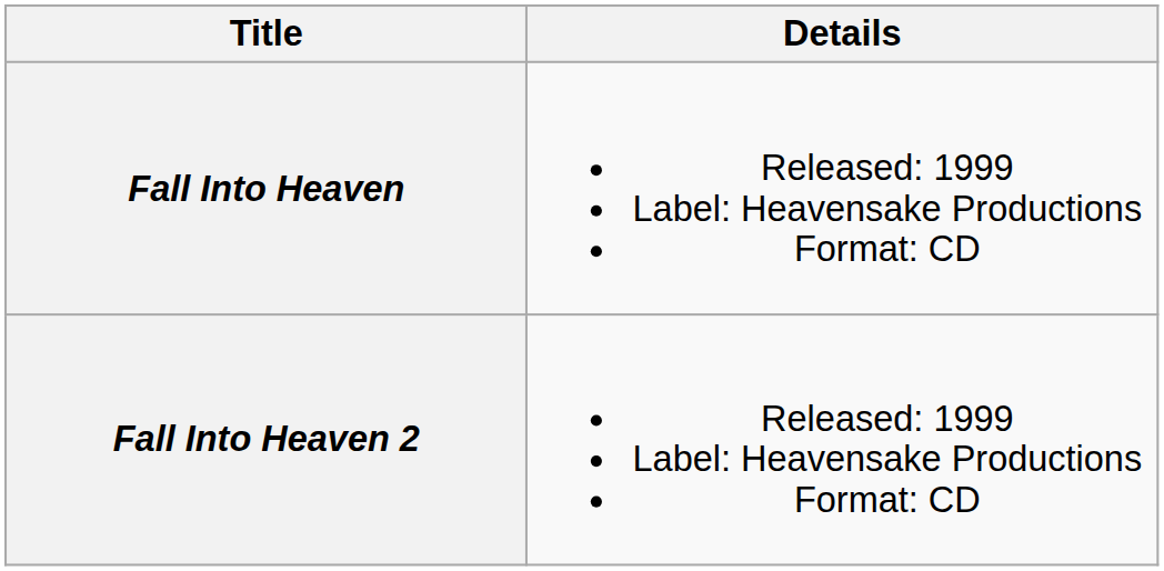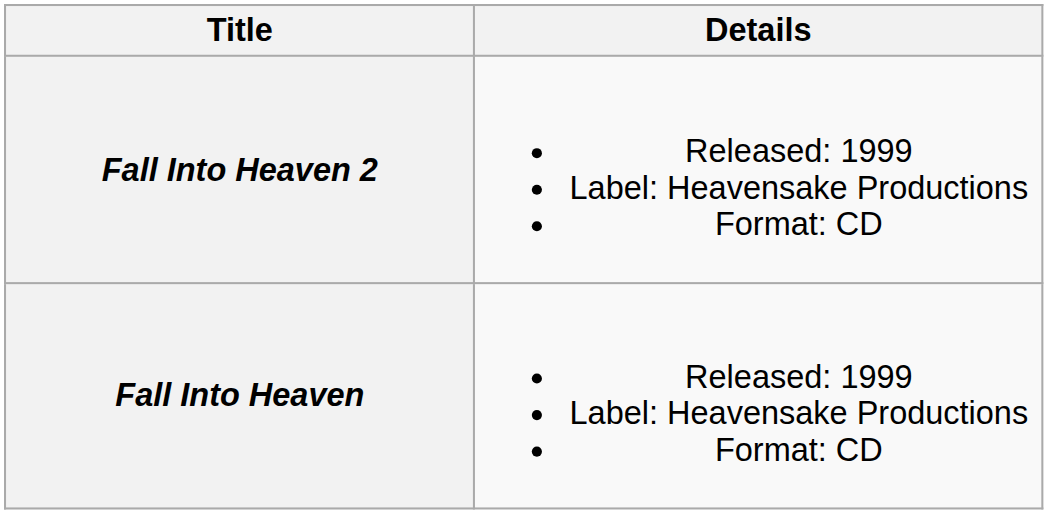rows swapped: Fall Into Heaven <-> Fall Into Heaven 2
